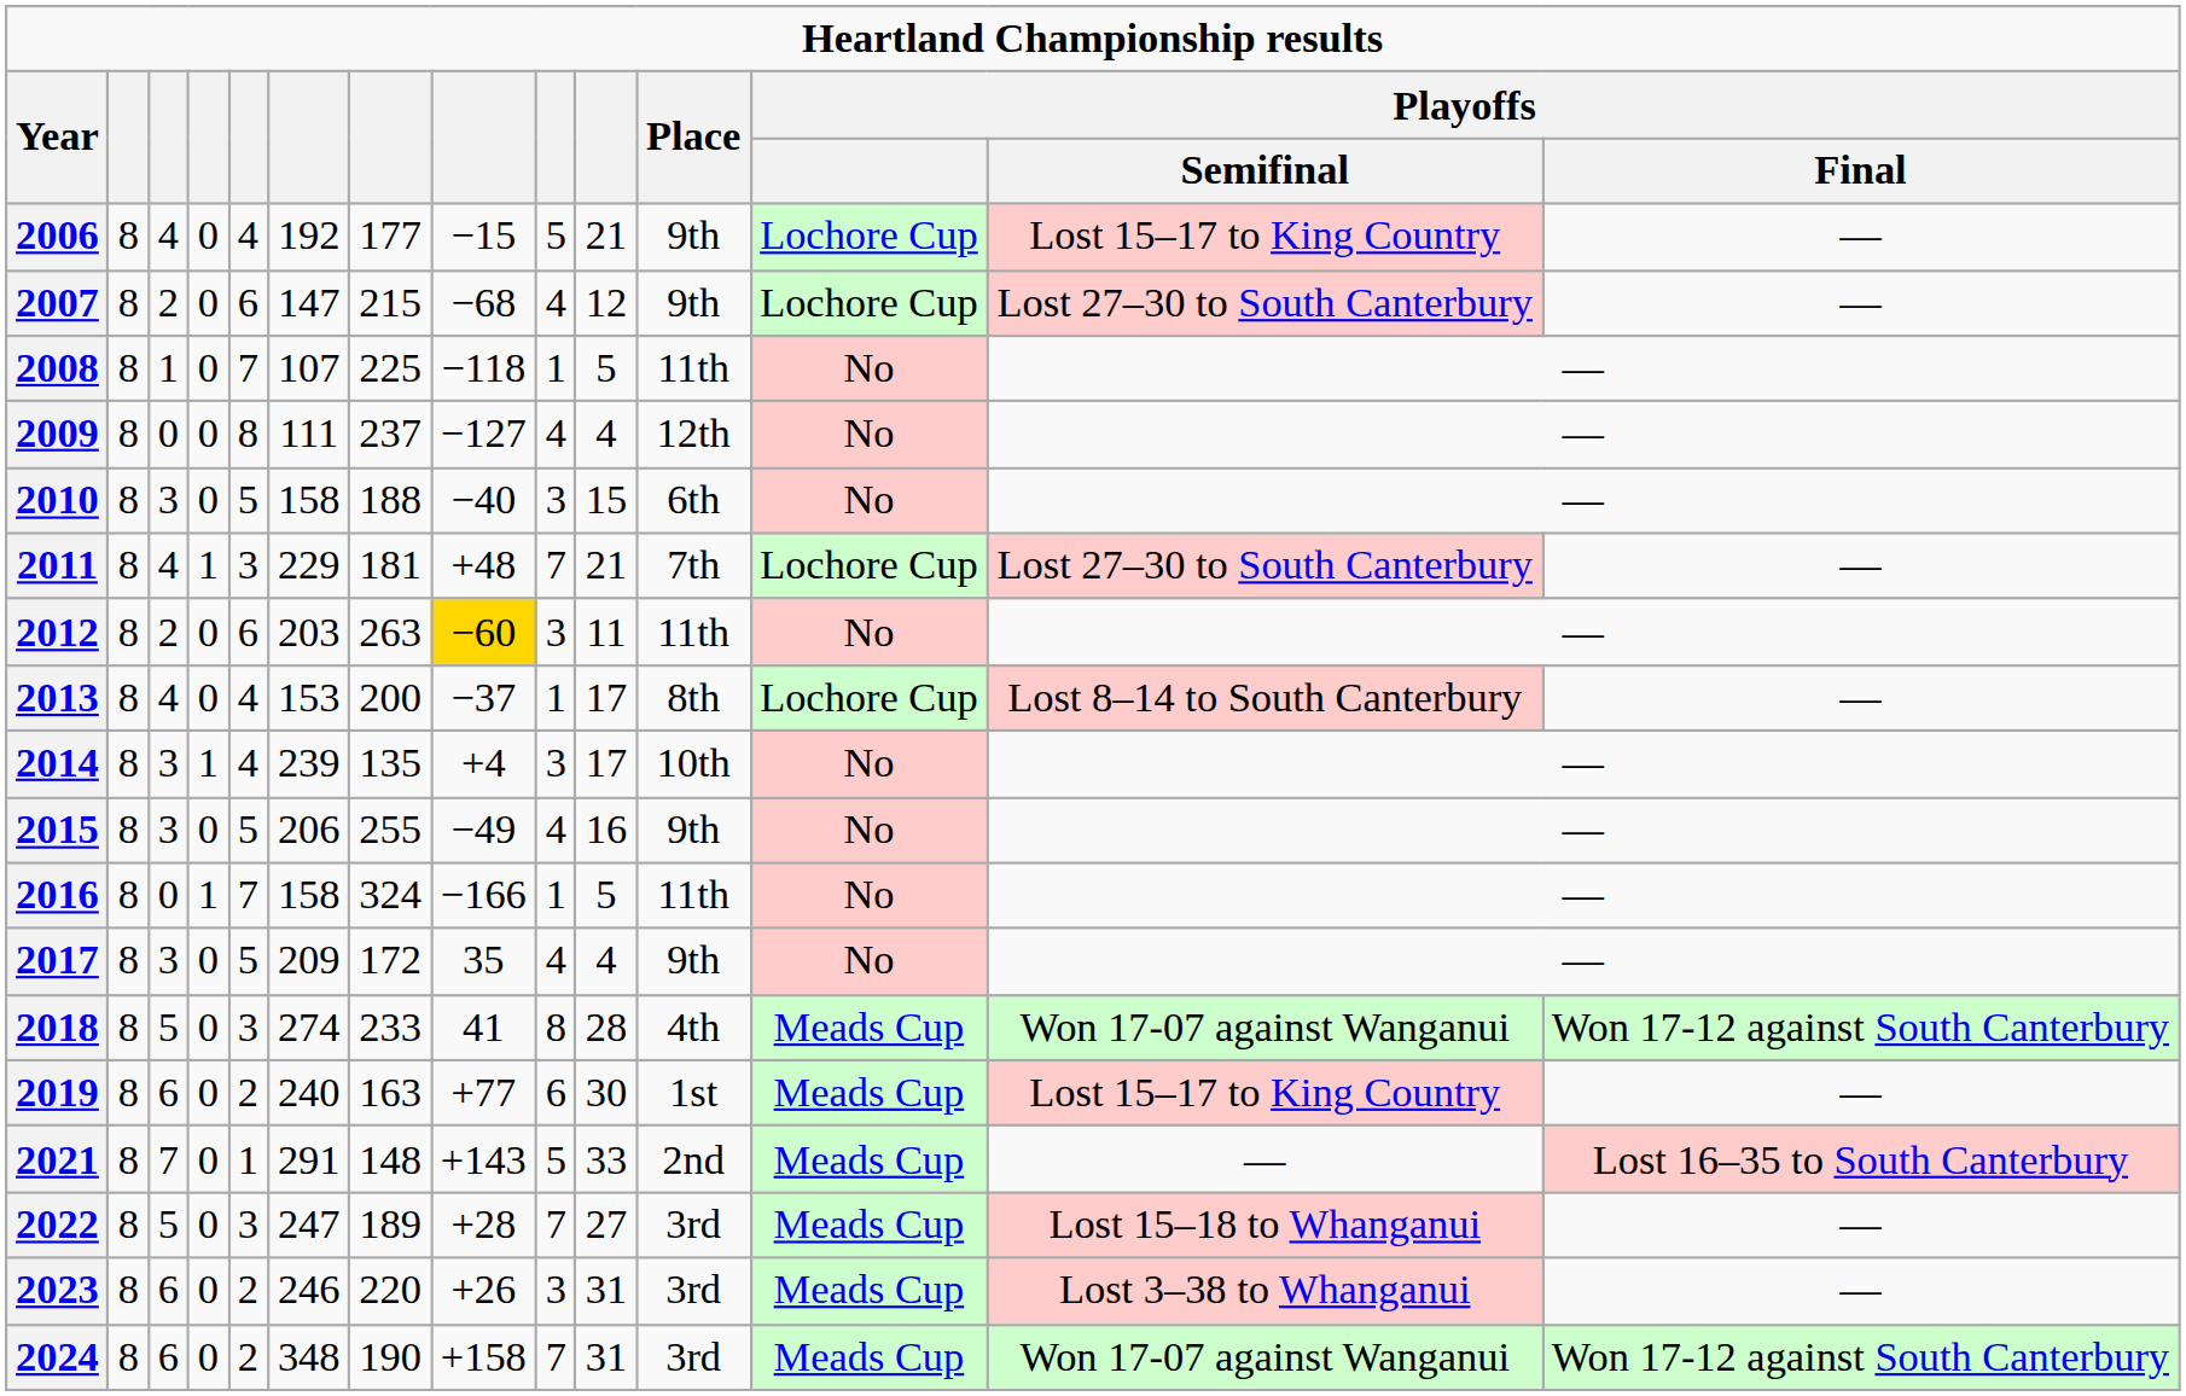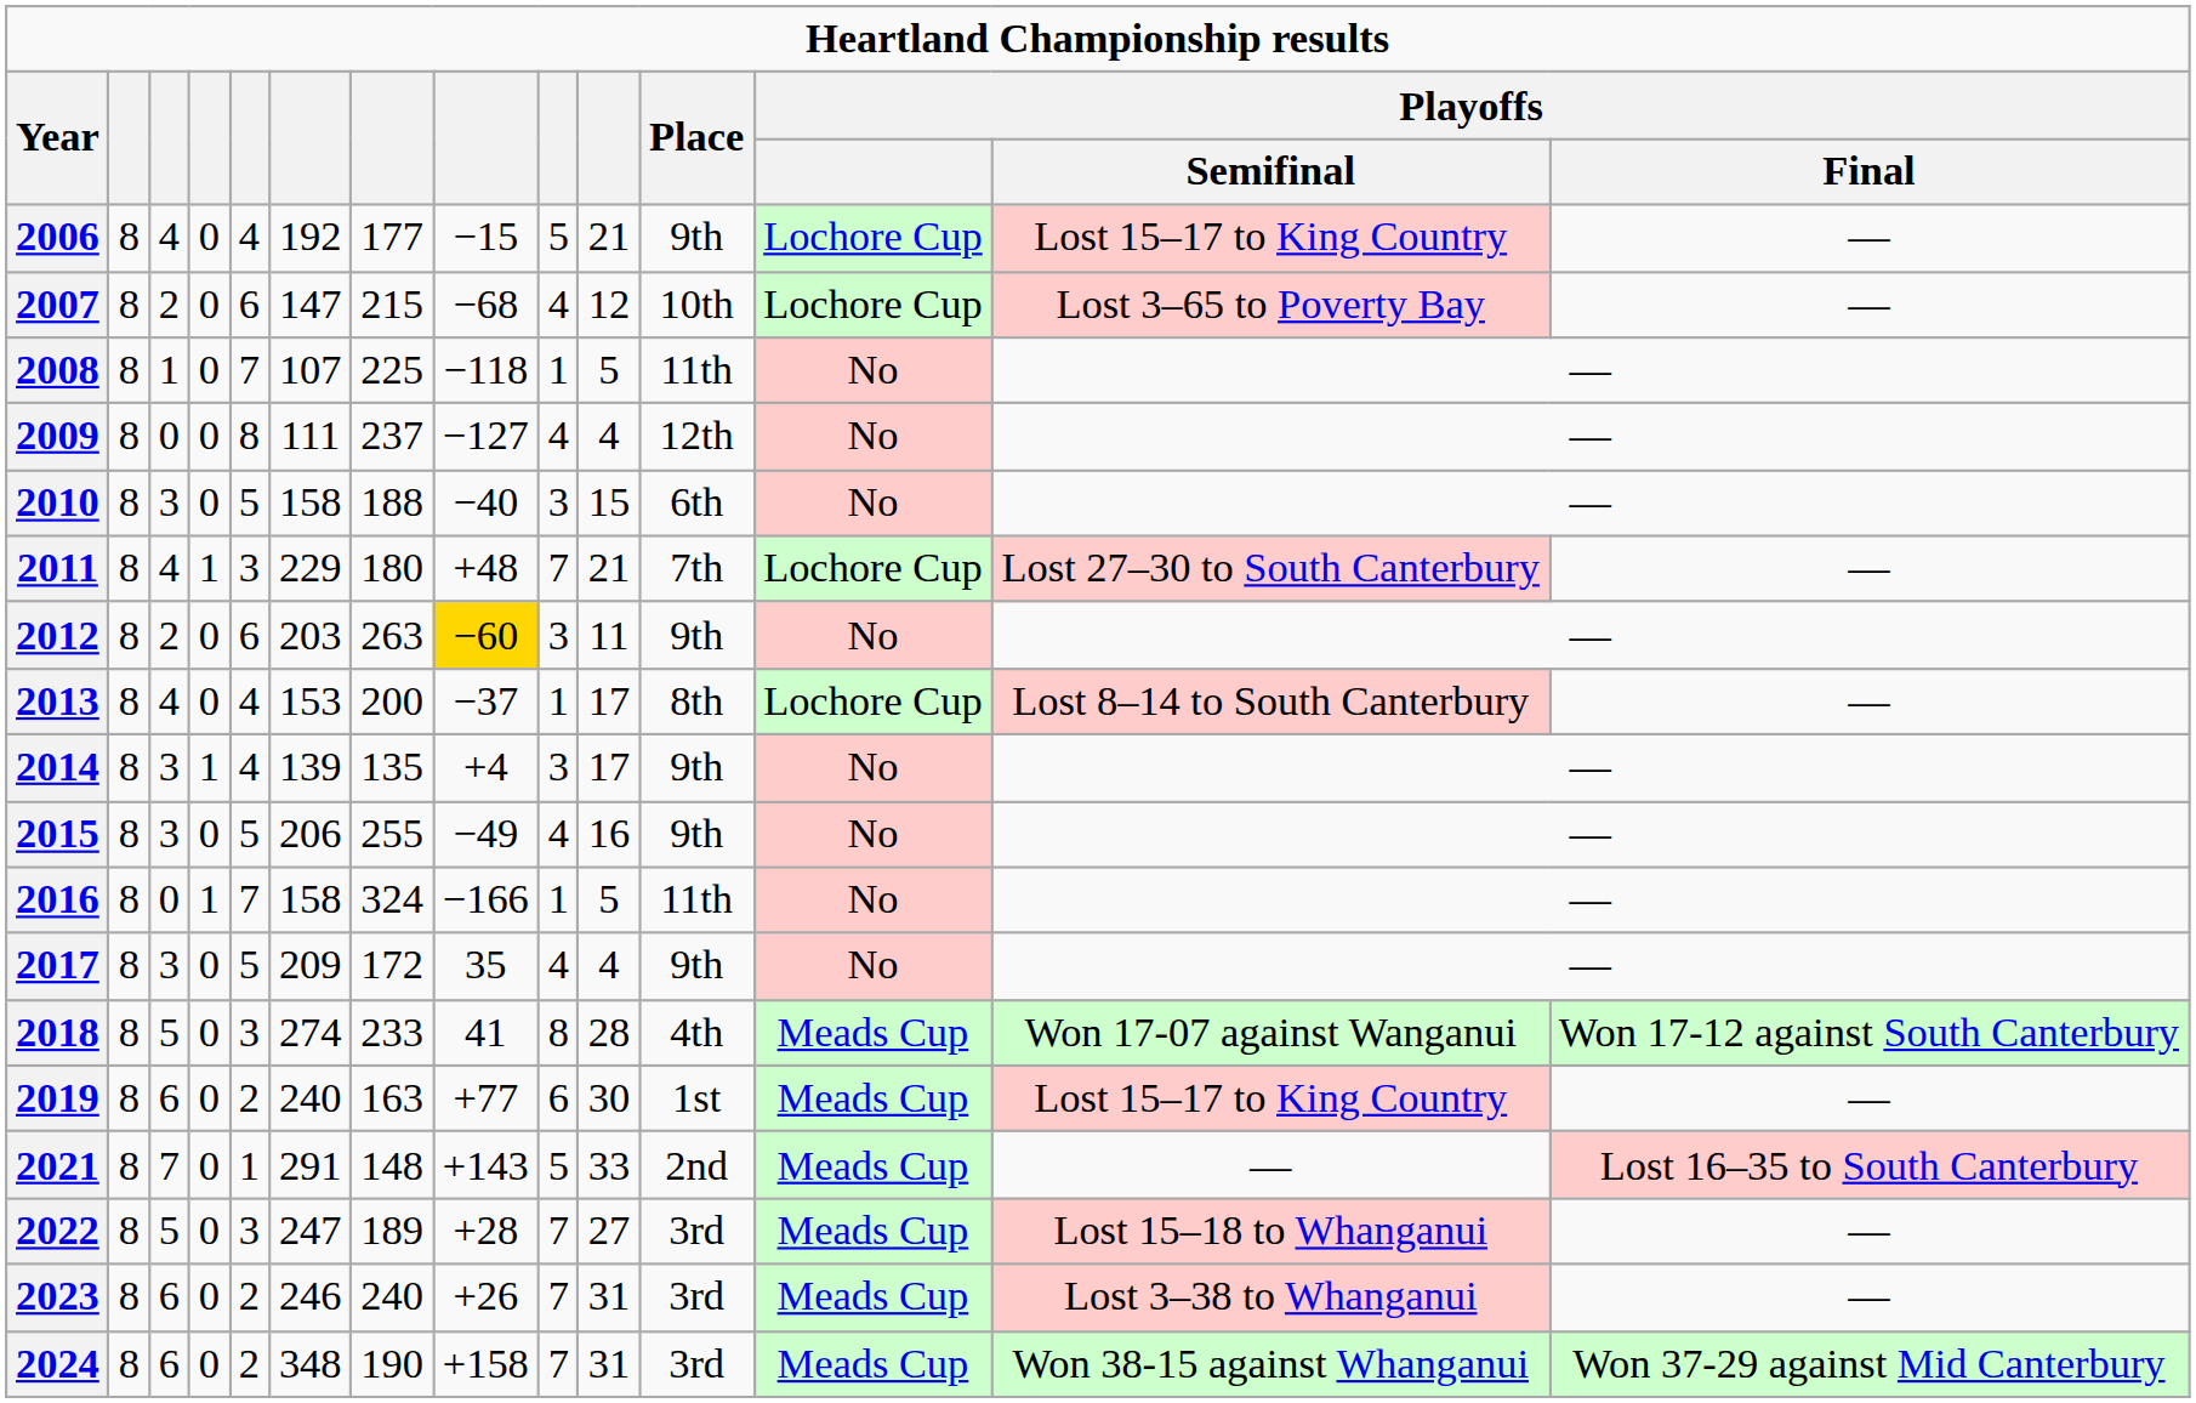2007 | Place: 9th -> 10th
2007 | Playoffs / Semifinal: Lost 27–30 to South Canterbury -> Lost 3–65 to Poverty Bay
2011 | column 7: 181 -> 180
2012 | Place: 11th -> 9th
2014 | column 6: 239 -> 139
2014 | Place: 10th -> 9th
2023 | column 7: 220 -> 240
2023 | column 9: 3 -> 7
2024 | Playoffs / Semifinal: Won 17-07 against Wanganui -> Won 38-15 against Whanganui
2024 | Playoffs / Final: Won 17-12 against South Canterbury -> Won 37-29 against Mid Canterbury
